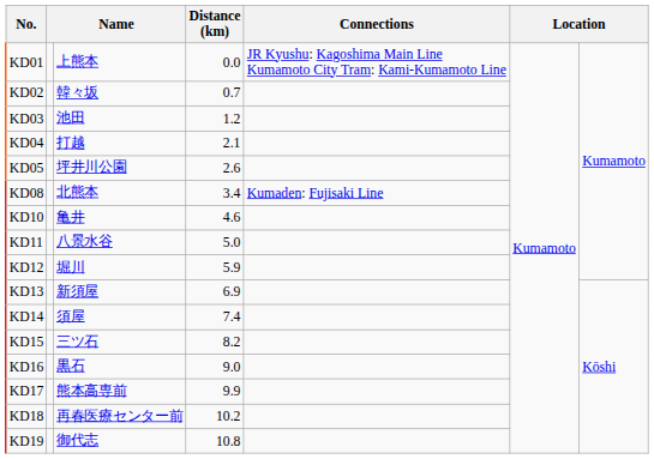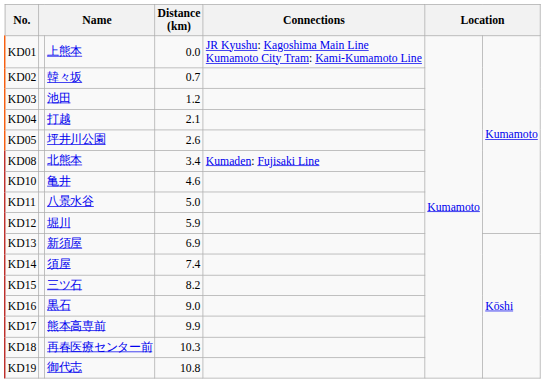KD18 | Distance (km): 10.2 -> 10.3
